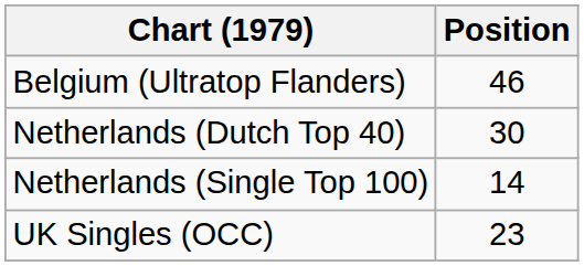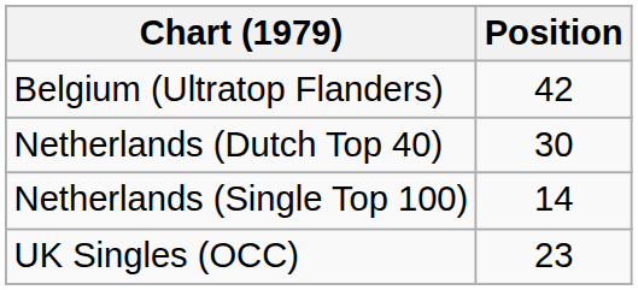Belgium (Ultratop Flanders) | Position: 46 -> 42
